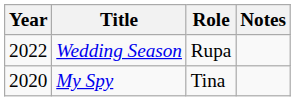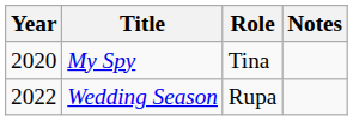rows swapped: My Spy <-> Wedding Season
